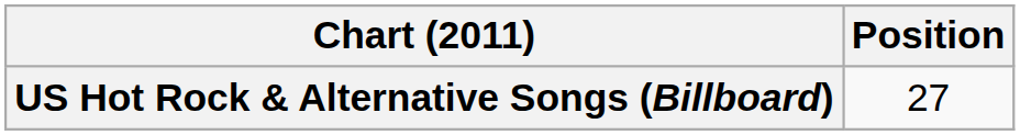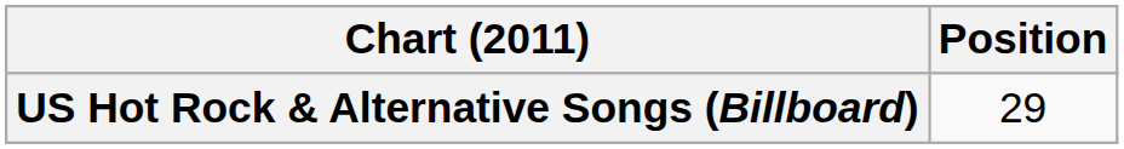US Hot Rock & Alternative Songs (Billboard) | Position: 27 -> 29
